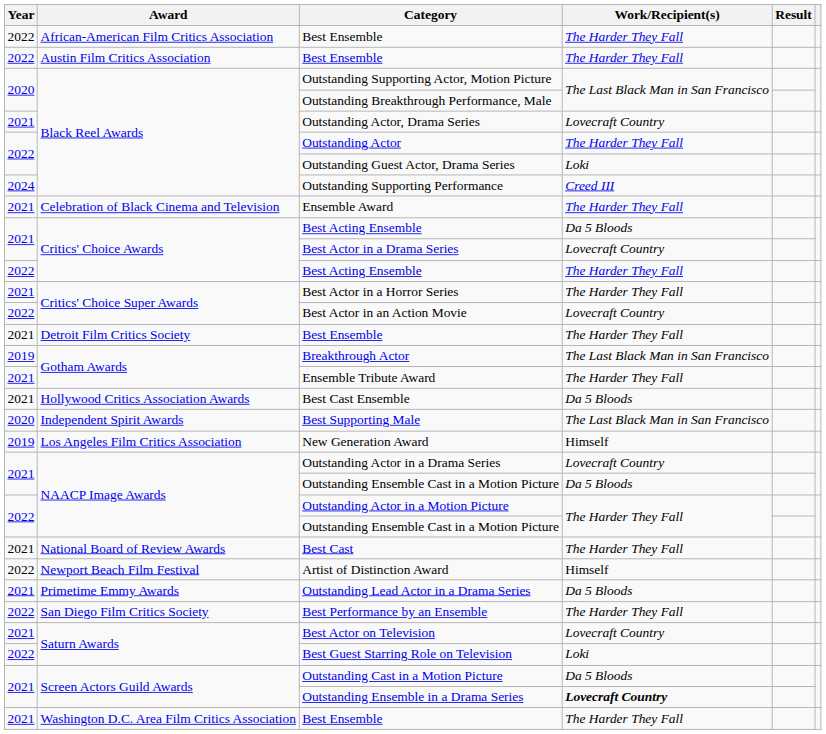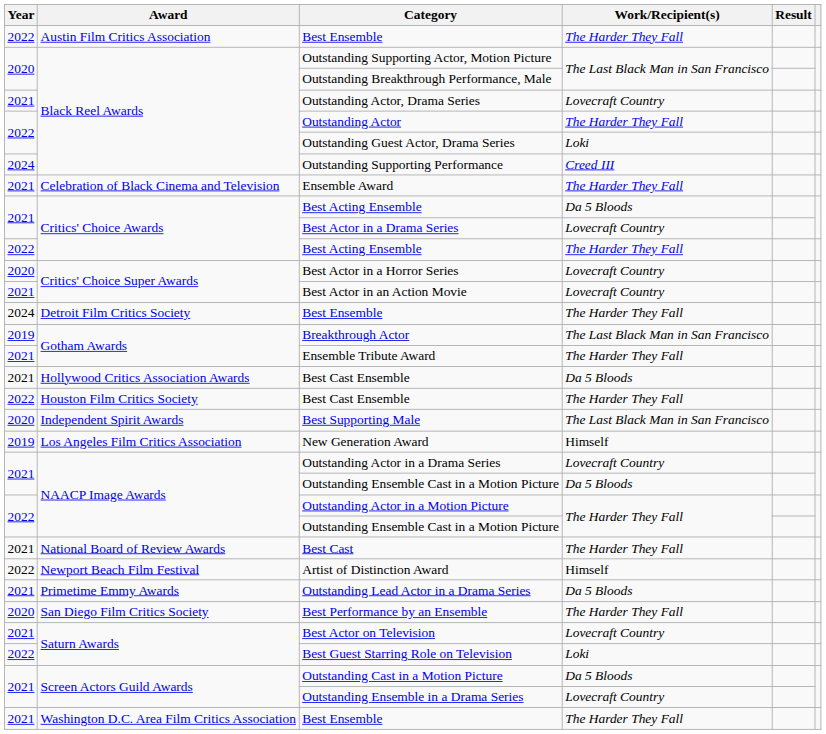- row: 2022 | African-American Film Critics Association | Best Ensemble | The Harder They Fall
Best Actor in a Horror Series | Year: 2021 -> 2020
Best Actor in a Horror Series | Work/Recipient(s): The Harder They Fall -> Lovecraft Country
Best Actor in an Action Movie | Year: 2022 -> 2021
Detroit Film Critics Society / Best Ensemble | Year: 2021 -> 2024
+ row: 2022 | Houston Film Critics Society | Best Cast Ensemble | The Harder They Fall
Best Performance by an Ensemble | Year: 2022 -> 2020
Outstanding Ensemble in a Drama Series | Work/Recipient(s): bold -> normal
